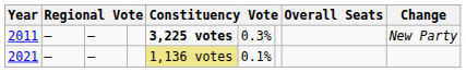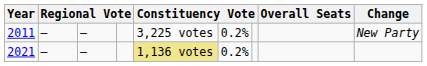2011 | column 5: bold -> normal
2011 | column 6: 0.3% -> 0.2%
2021 | column 6: 0.1% -> 0.2%
